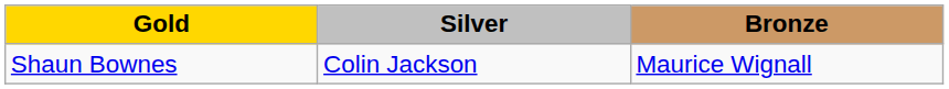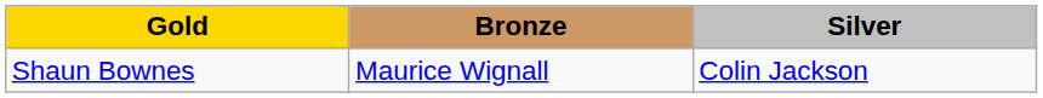columns swapped: Silver <-> Bronze
